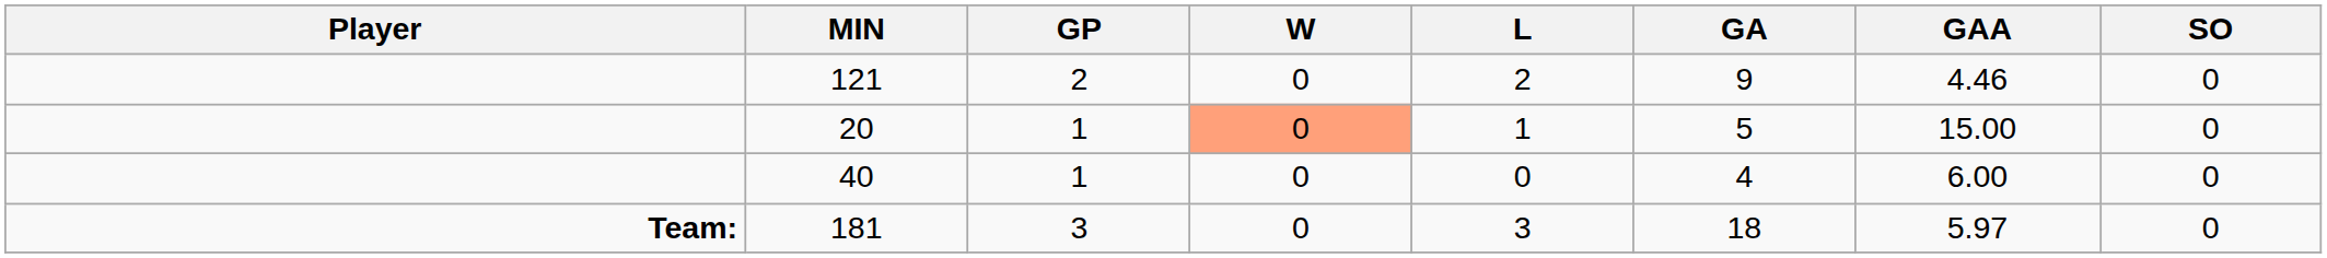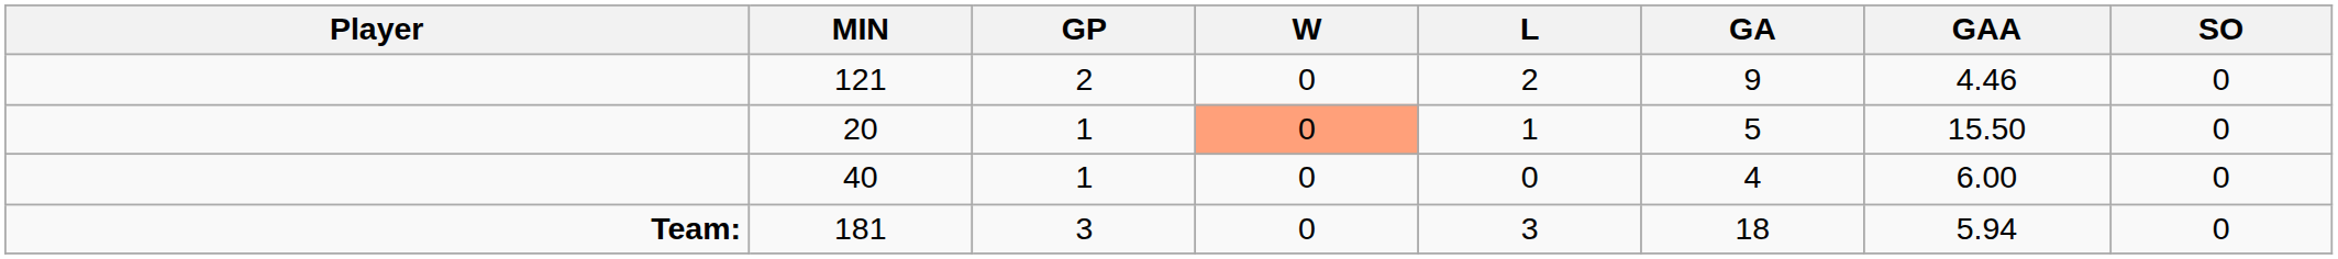20 | GAA: 15.00 -> 15.50
181 | GAA: 5.97 -> 5.94
